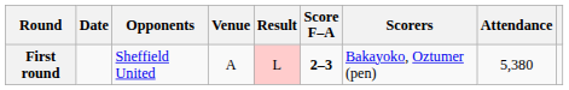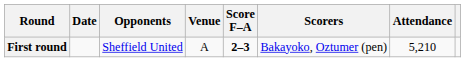- column: Result | L
First round | Attendance: 5,380 -> 5,210
